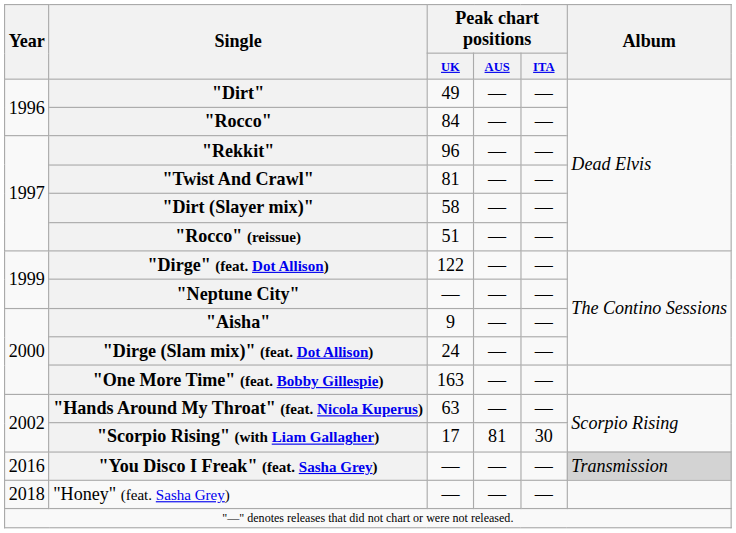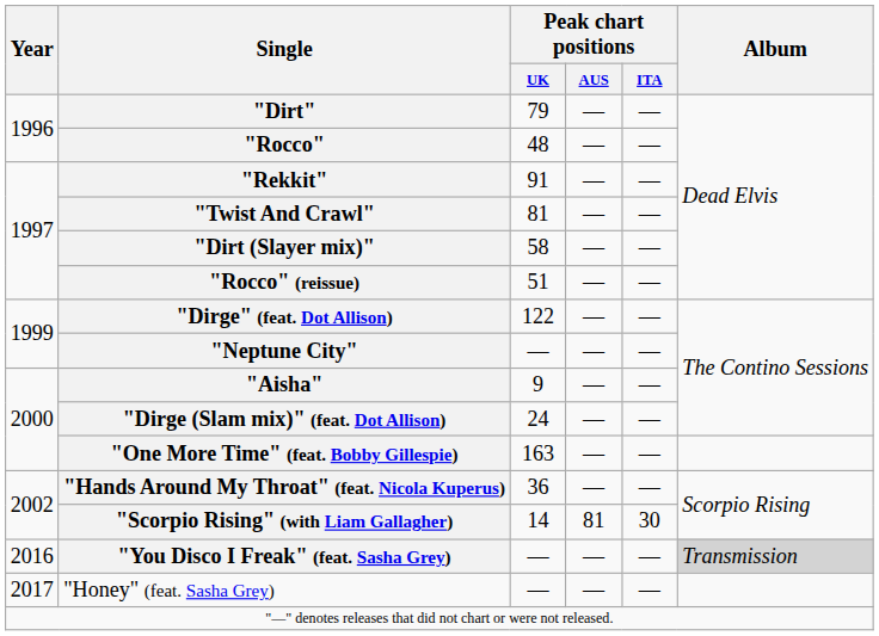"Dirt" | Peak chart positions / UK: 49 -> 79
"Rocco" | Peak chart positions / UK: 84 -> 48
"Rekkit" | Peak chart positions / UK: 96 -> 91
"Hands Around My Throat" (feat. Nicola Kuperus) | Peak chart positions / UK: 63 -> 36
"Scorpio Rising" (with Liam Gallagher) | Peak chart positions / UK: 17 -> 14
"Honey" (feat. Sasha Grey) | Year: 2018 -> 2017
